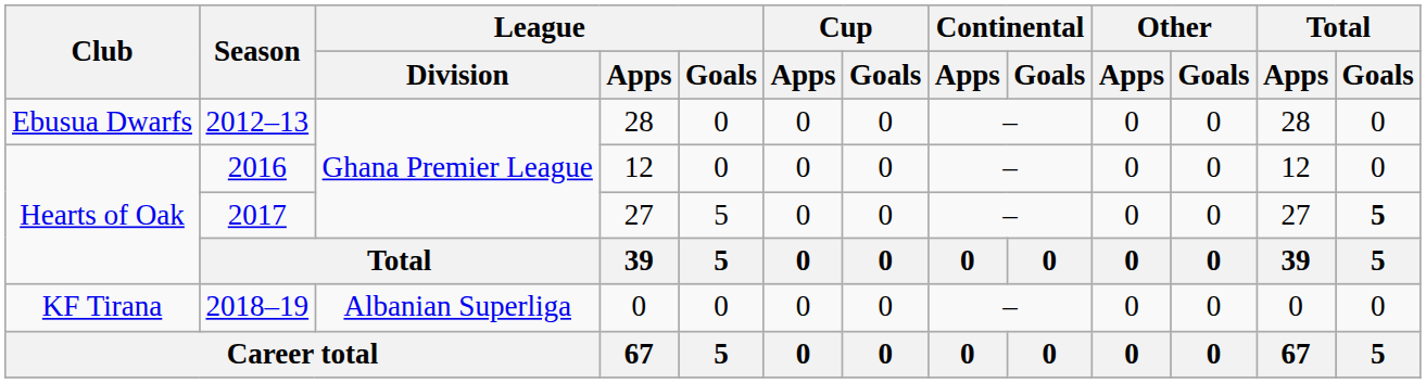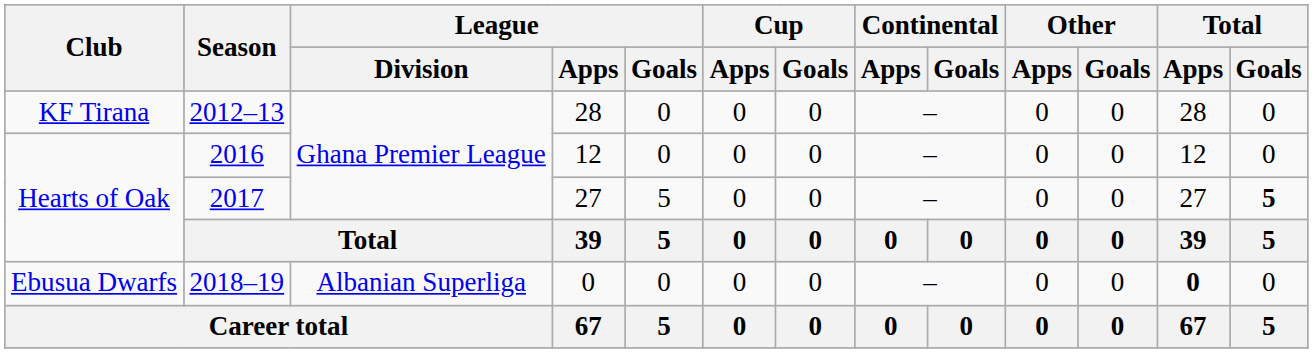2012–13 | Club: Ebusua Dwarfs -> KF Tirana
2018–19 | Club: KF Tirana -> Ebusua Dwarfs
2018–19 | Total / Apps: normal -> bold
